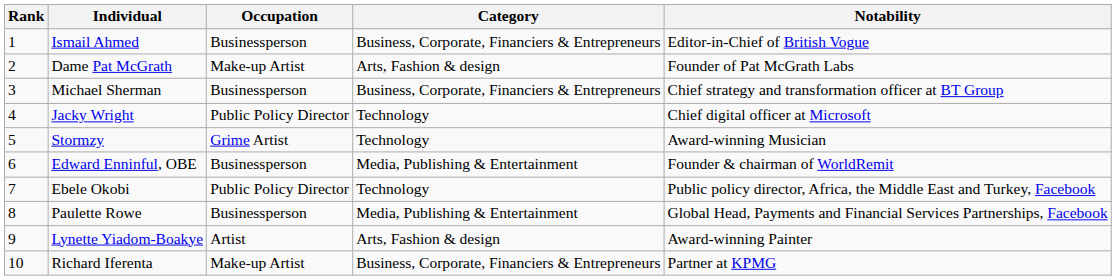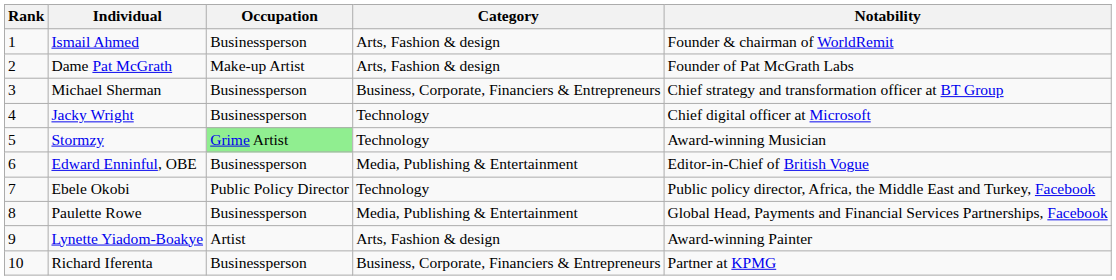Ismail Ahmed | Category: Business, Corporate, Financiers & Entrepreneurs -> Arts, Fashion & design
Ismail Ahmed | Notability: Editor-in-Chief of British Vogue -> Founder & chairman of WorldRemit
Jacky Wright | Occupation: Public Policy Director -> Businessperson
Stormzy | Occupation: no background -> lightgreen background
Edward Enninful, OBE | Notability: Founder & chairman of WorldRemit -> Editor-in-Chief of British Vogue
Richard Iferenta | Occupation: Make-up Artist -> Businessperson
